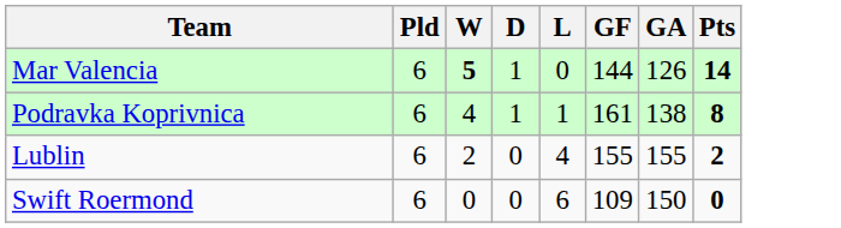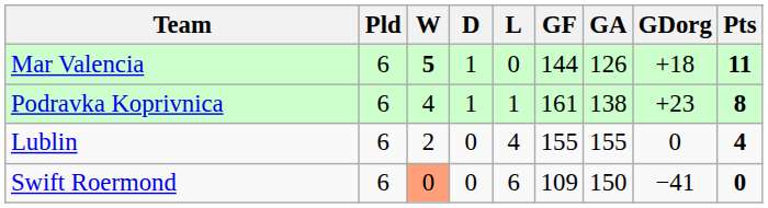+ column: GDorg | +18 | +23 | 0 | −41
Mar Valencia | Pts: 14 -> 11
Lublin | Pts: 2 -> 4
Swift Roermond | W: no background -> lightsalmon background
